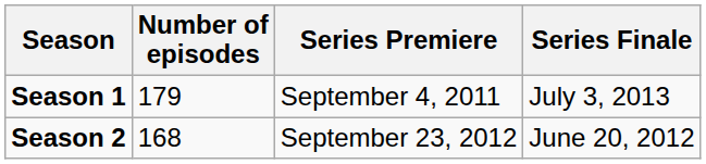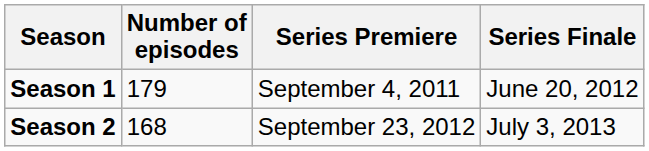Season 1 | Series Finale: July 3, 2013 -> June 20, 2012
Season 2 | Series Finale: June 20, 2012 -> July 3, 2013
